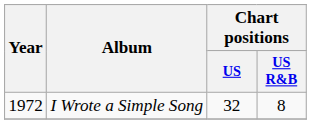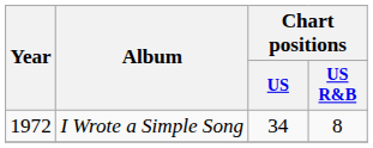I Wrote a Simple Song | Chart positions / US: 32 -> 34
